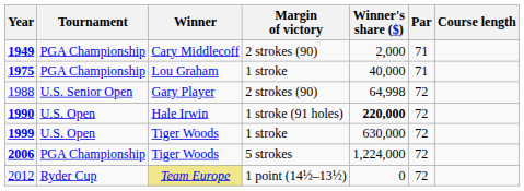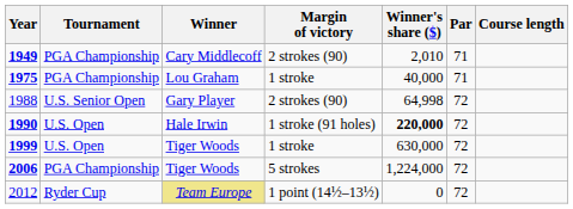1949 | Winner's share ($): 2,000 -> 2,010
